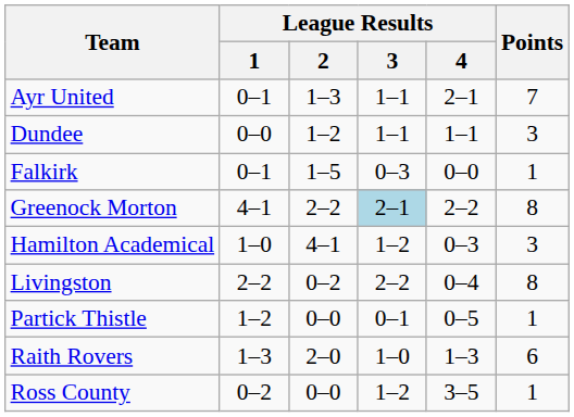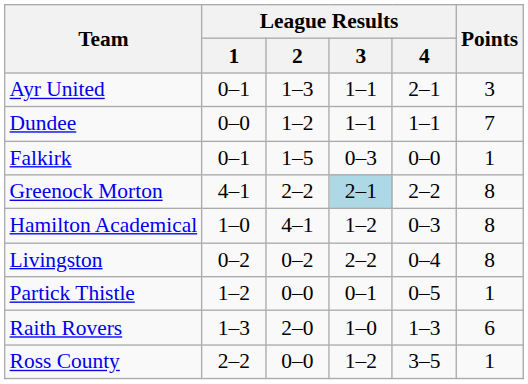Ayr United | Points: 7 -> 3
Dundee | Points: 3 -> 7
Hamilton Academical | Points: 3 -> 8
Livingston | League Results / 1: 2–2 -> 0–2
Ross County | League Results / 1: 0–2 -> 2–2
